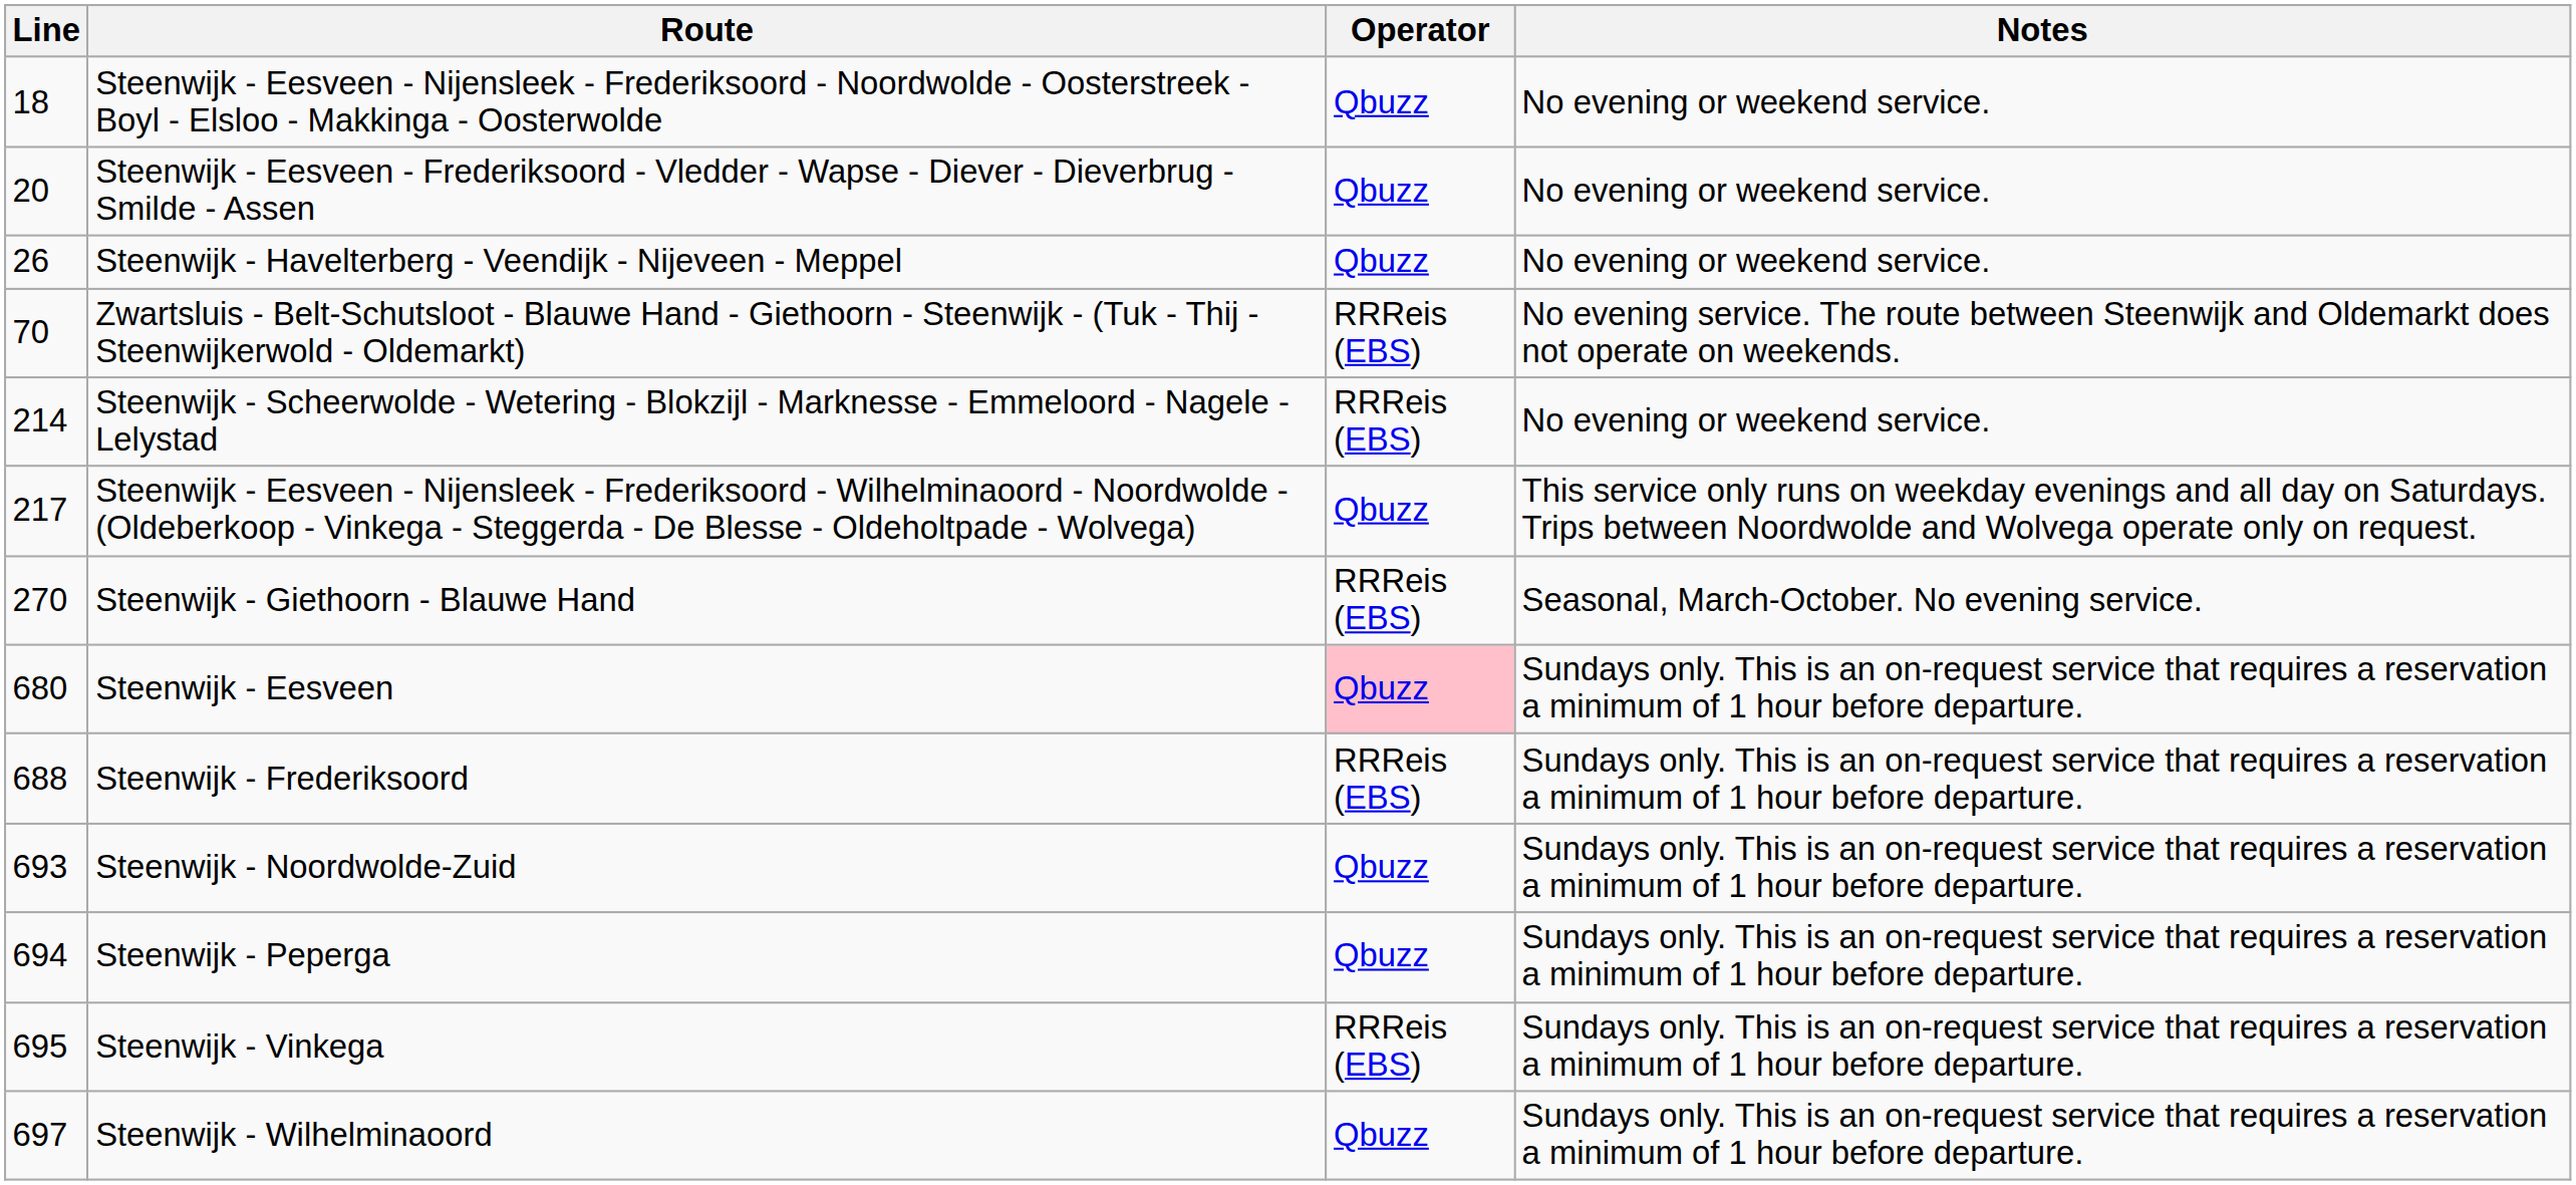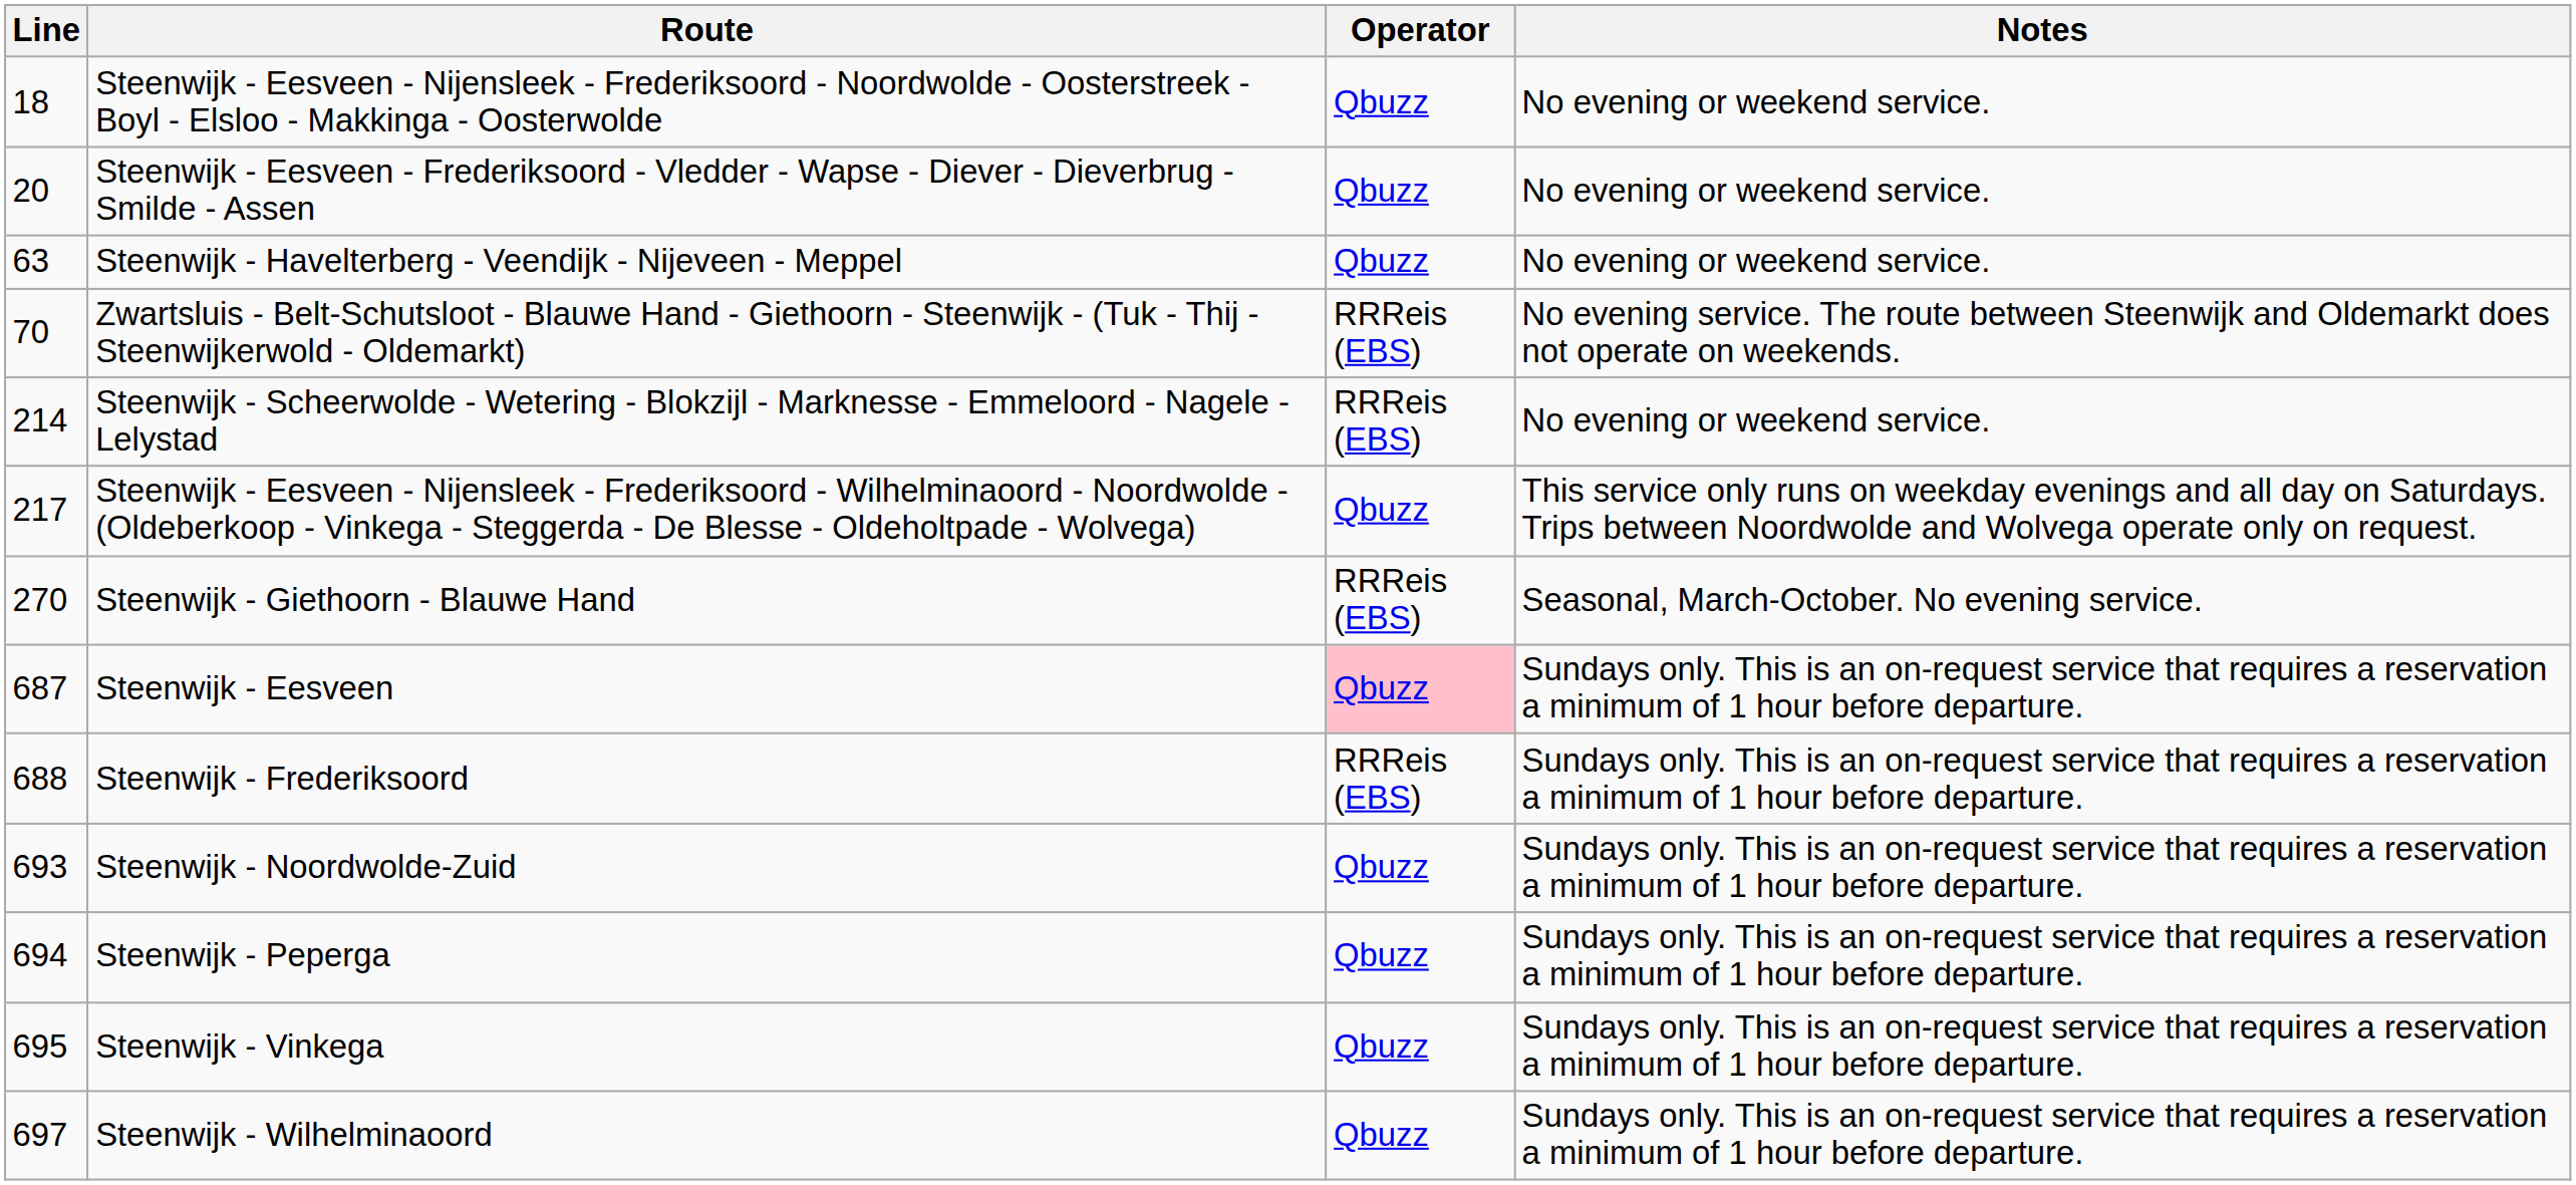Steenwijk - Havelterberg - Veendijk - Nijeveen - Meppel | Line: 26 -> 63
Steenwijk - Eesveen | Line: 680 -> 687
Steenwijk - Vinkega | Operator: RRReis (EBS) -> Qbuzz
